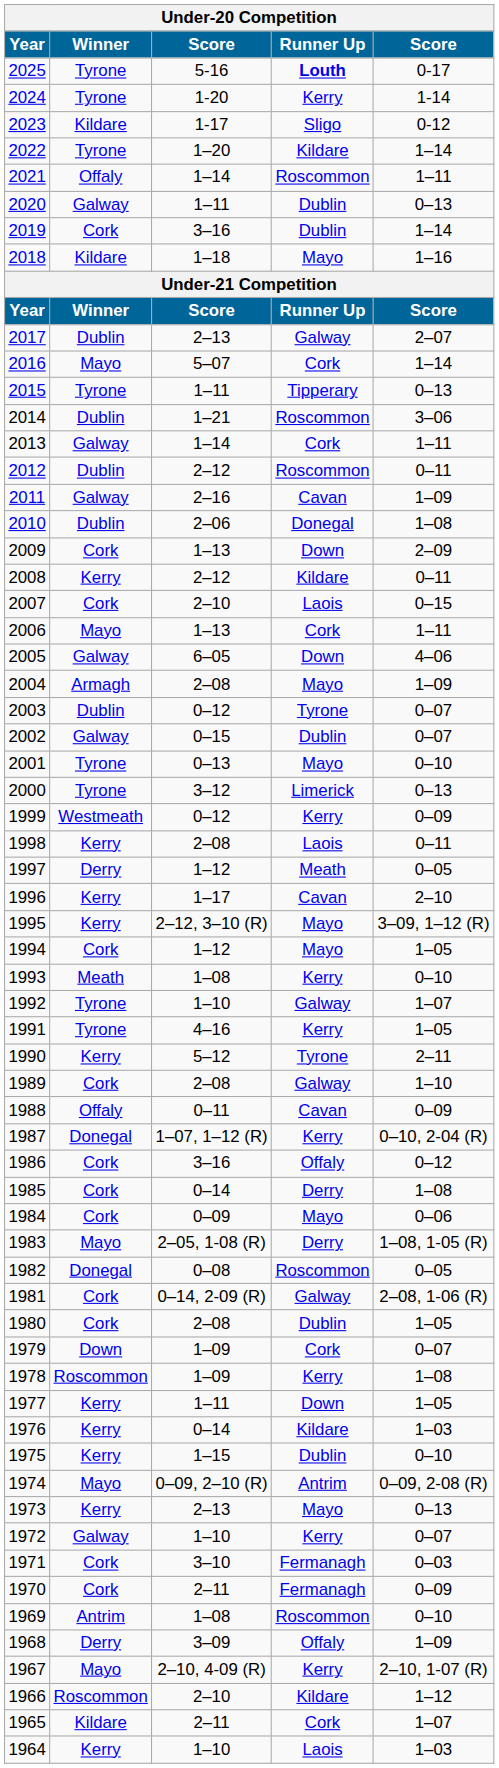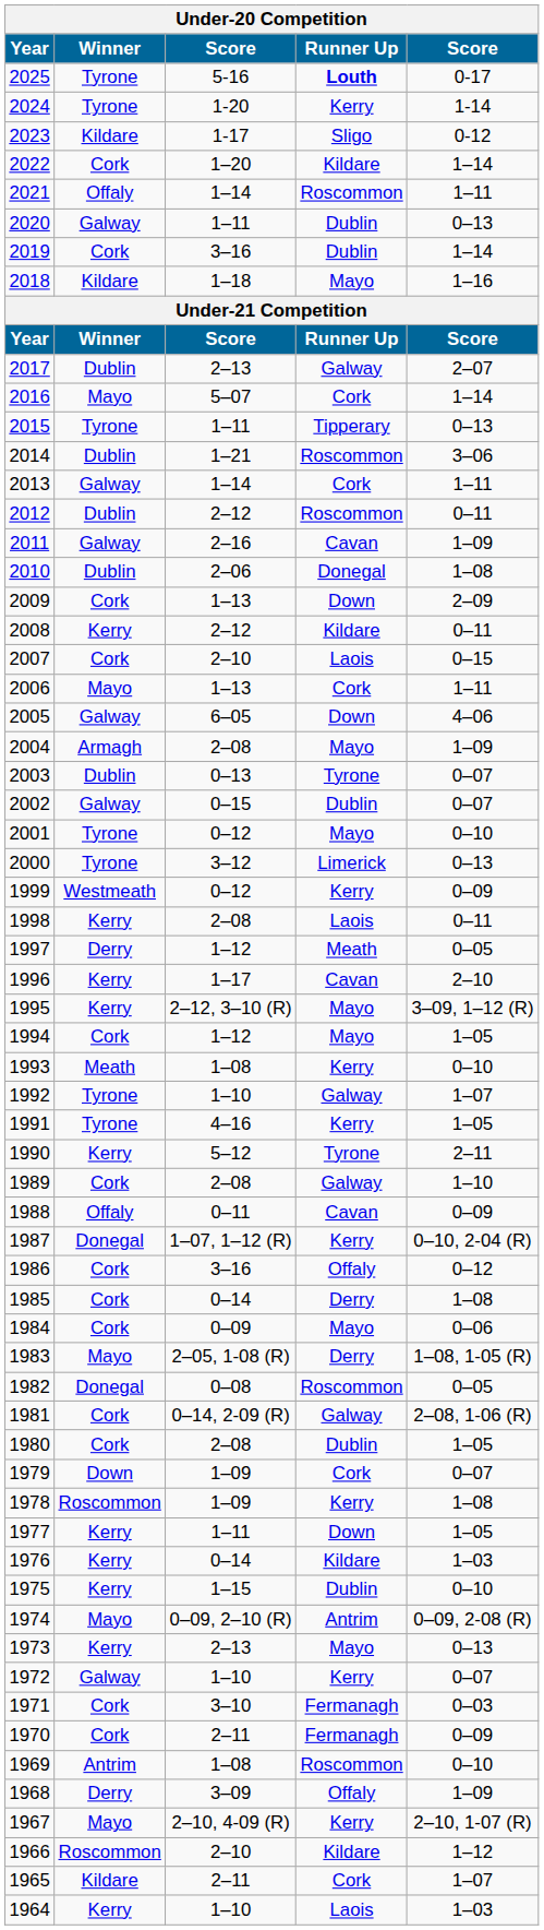2022 | Winner: Tyrone -> Cork
2003 | column 3: 0–12 -> 0–13
2001 | column 3: 0–13 -> 0–12
